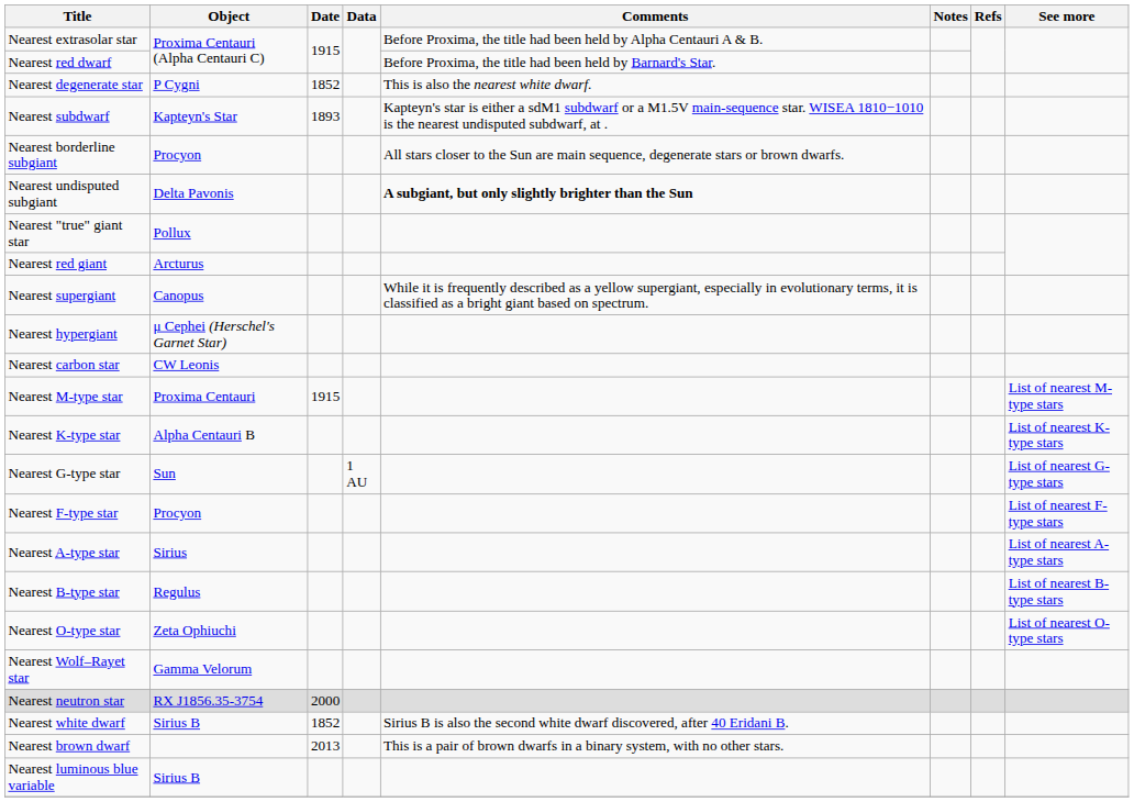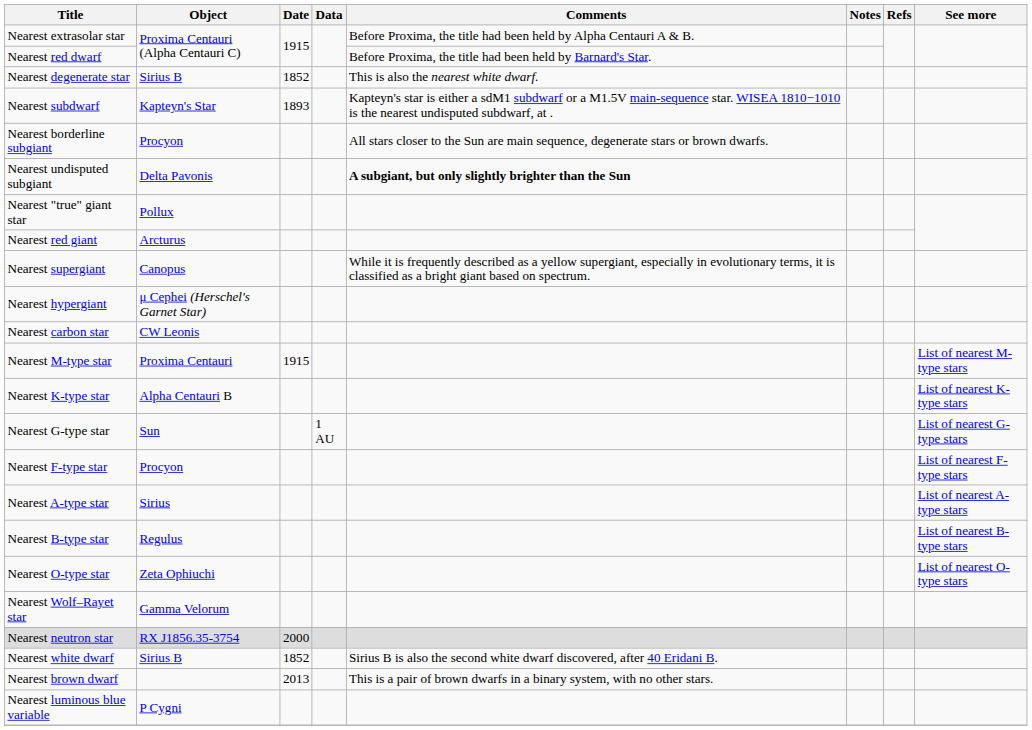Nearest degenerate star | Object: P Cygni -> Sirius B
Nearest luminous blue variable | Object: Sirius B -> P Cygni
